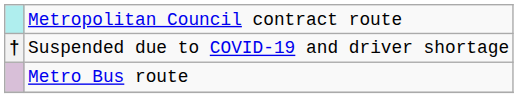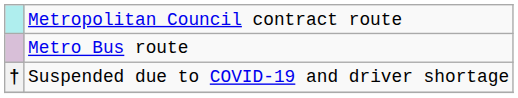rows swapped: Metro Bus route <-> Suspended due to COVID-19 and driver shortage
